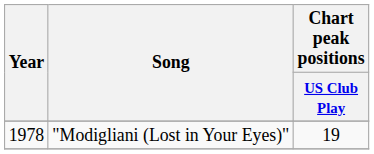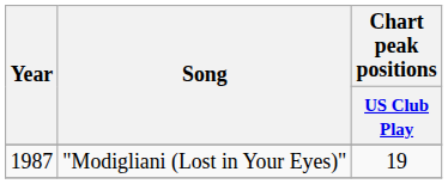"Modigliani (Lost in Your Eyes)" | Year: 1978 -> 1987
